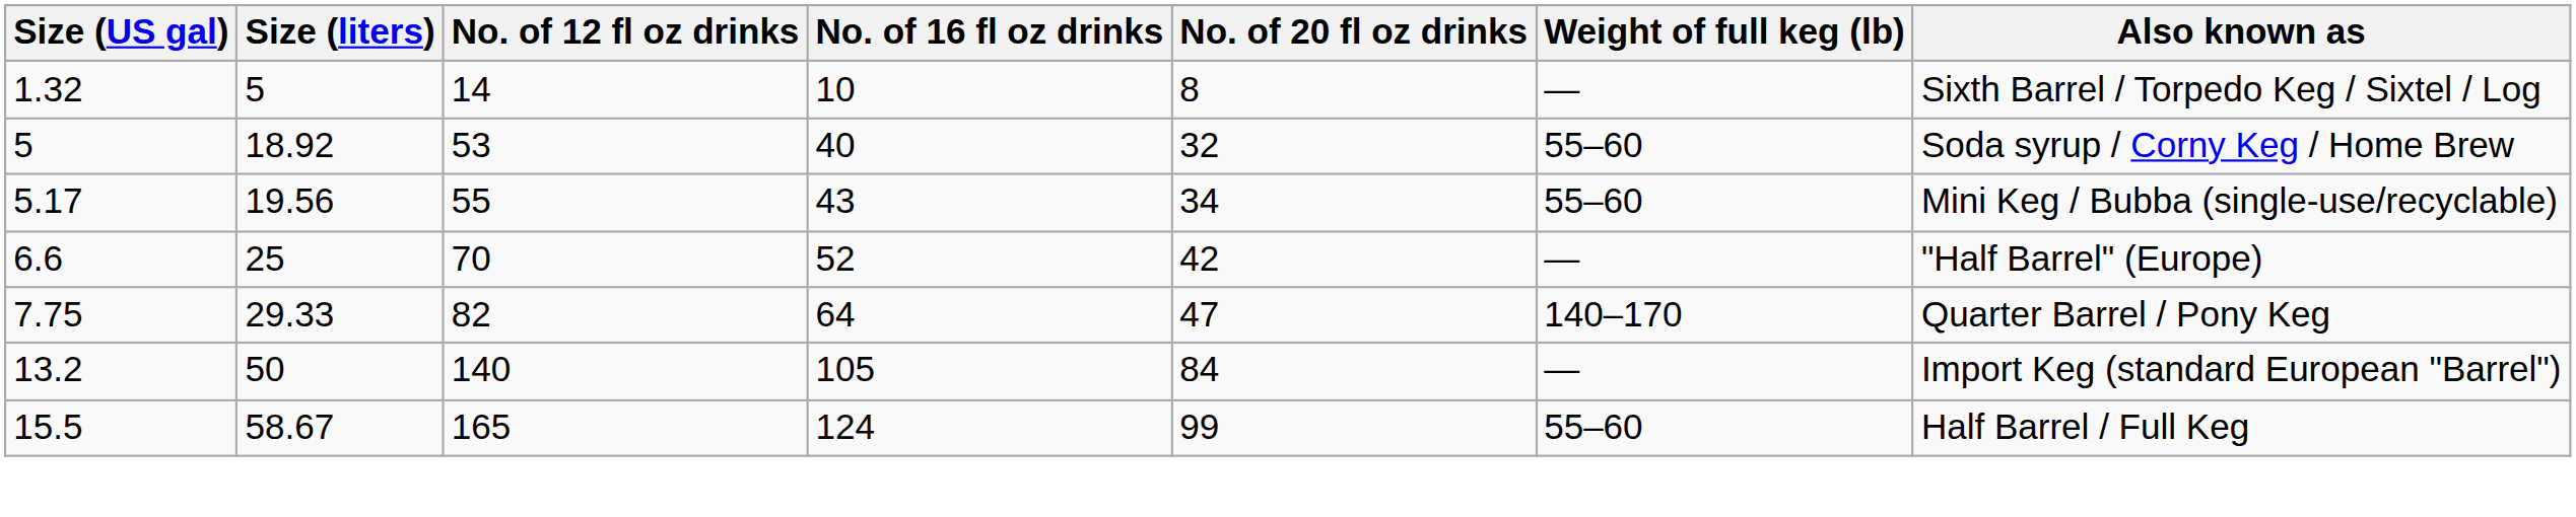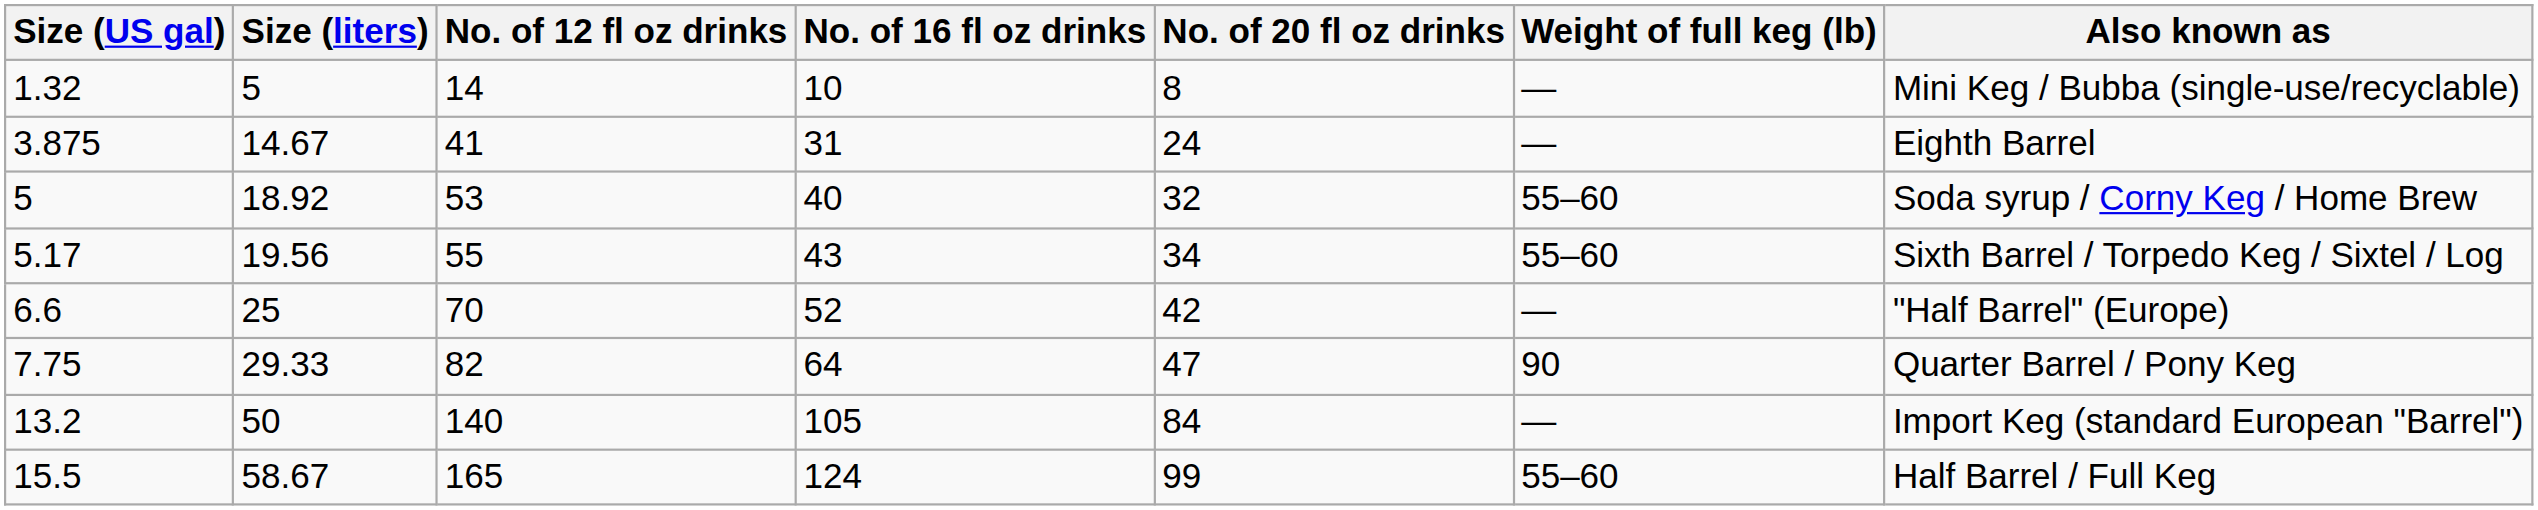1.32 | Also known as: Sixth Barrel / Torpedo Keg / Sixtel / Log -> Mini Keg / Bubba (single-use/recyclable)
+ row: 3.875 | 14.67 | 41 | 31 | 24 | — | Eighth Barrel
5.17 | Also known as: Mini Keg / Bubba (single-use/recyclable) -> Sixth Barrel / Torpedo Keg / Sixtel / Log
7.75 | Weight of full keg (lb): 140–170 -> 90
